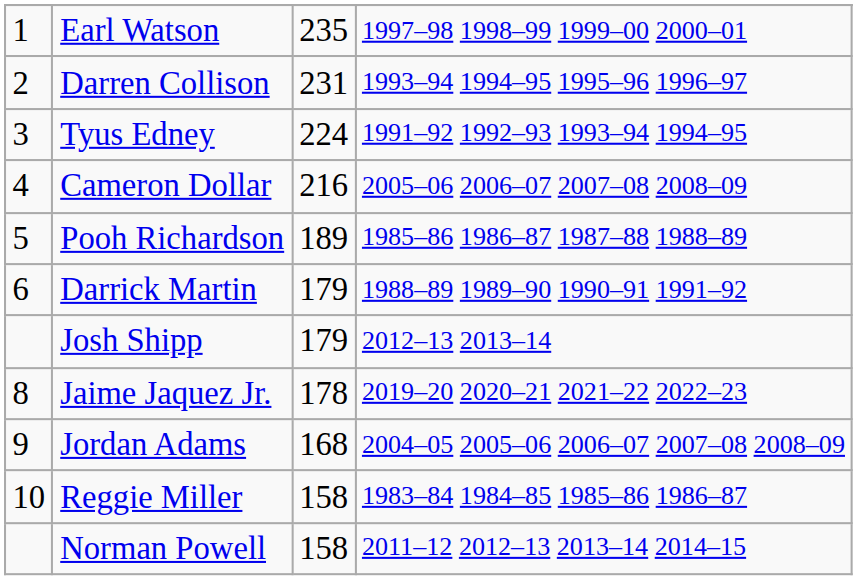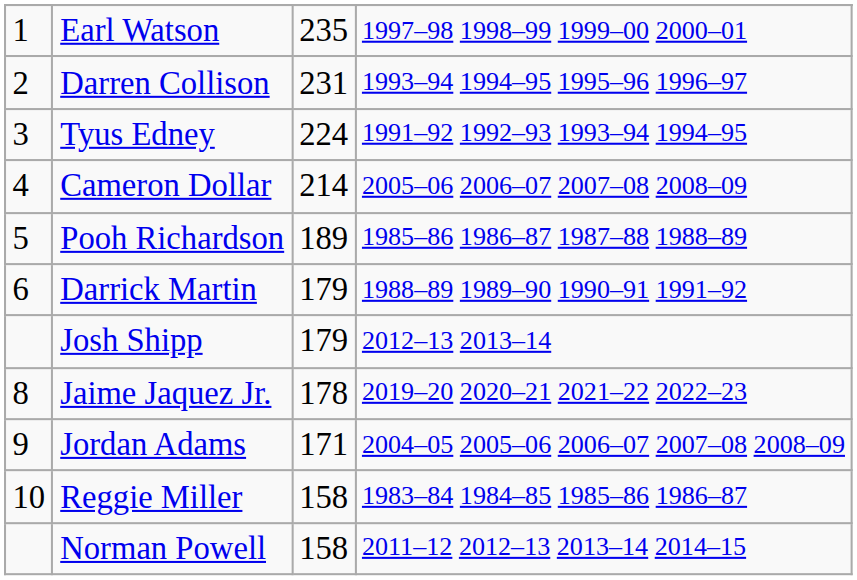Cameron Dollar | column 3: 216 -> 214
Jordan Adams | column 3: 168 -> 171
